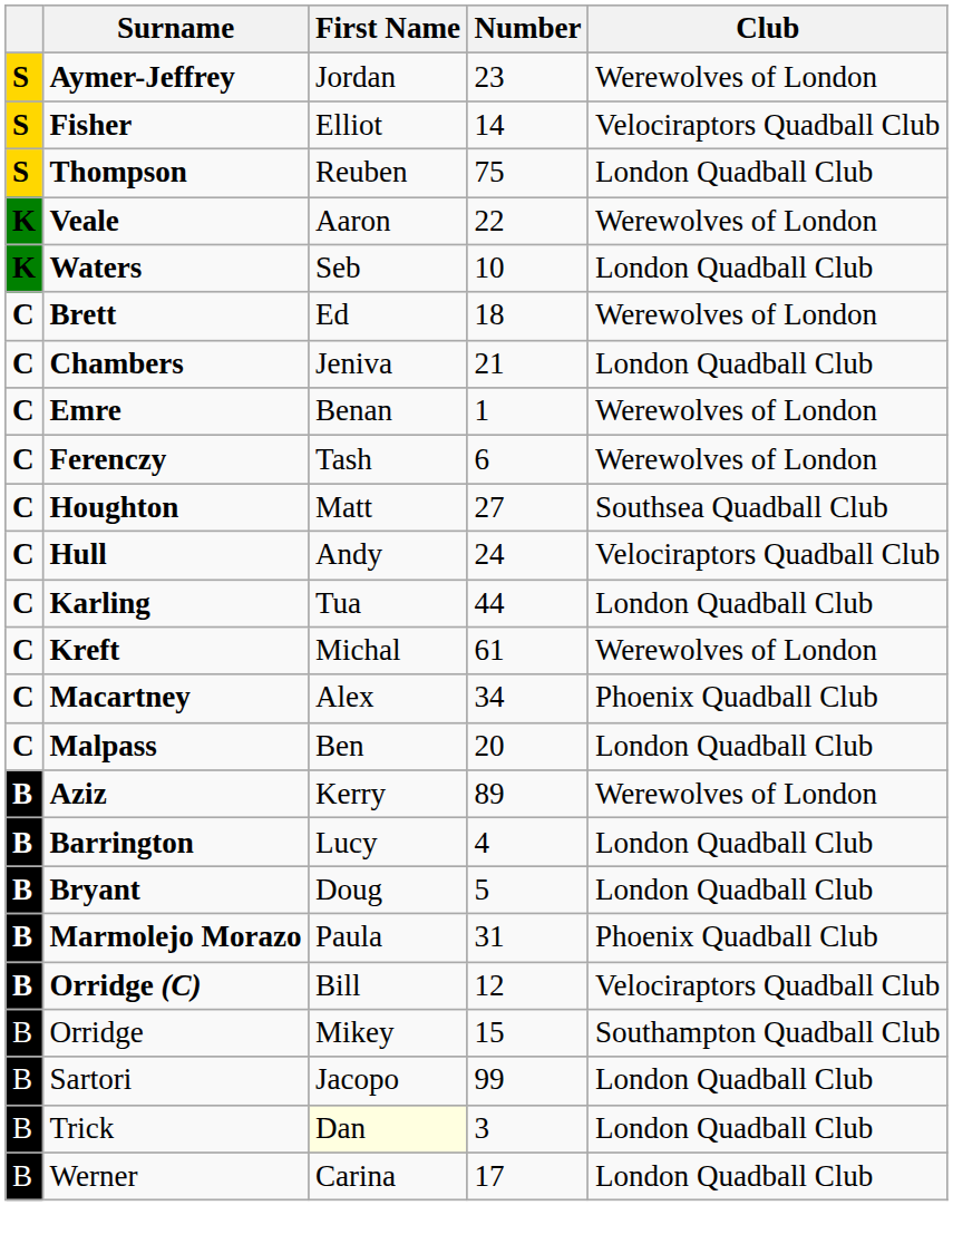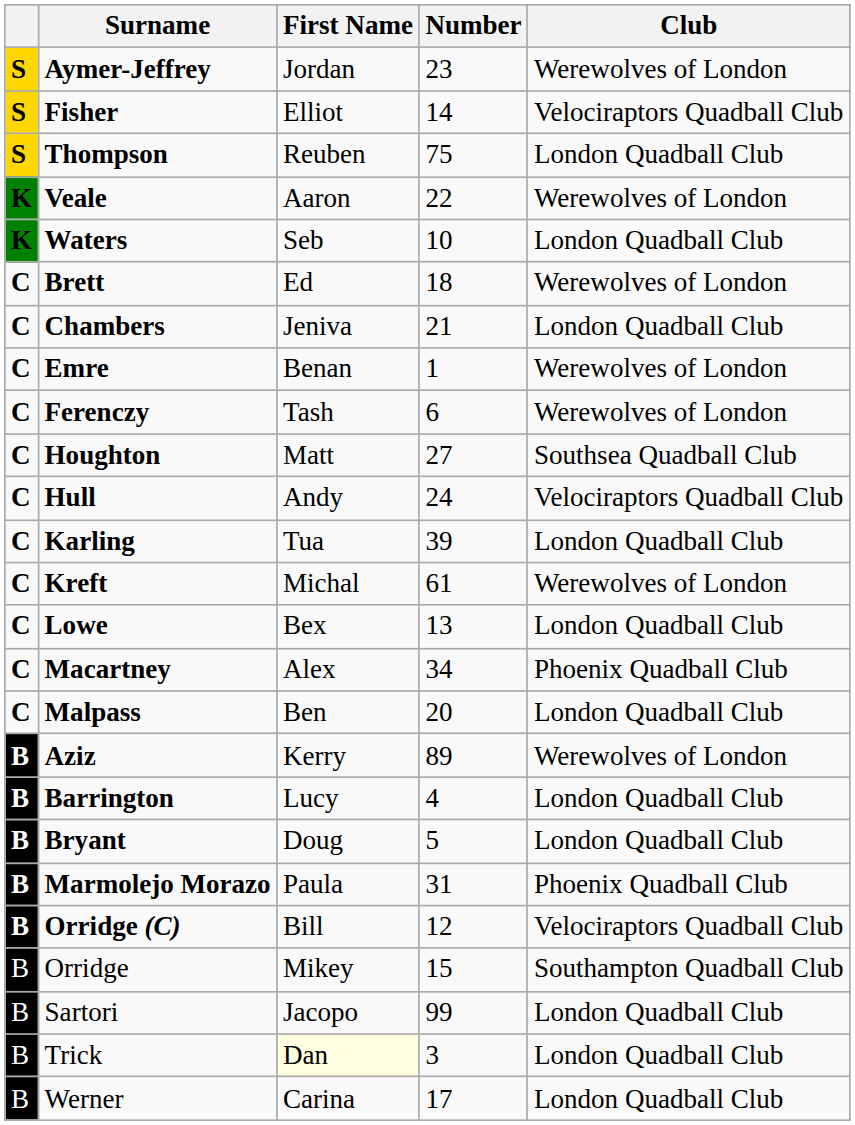Karling | Number: 44 -> 39
+ row: C | Lowe | Bex | 13 | London Quadball Club
